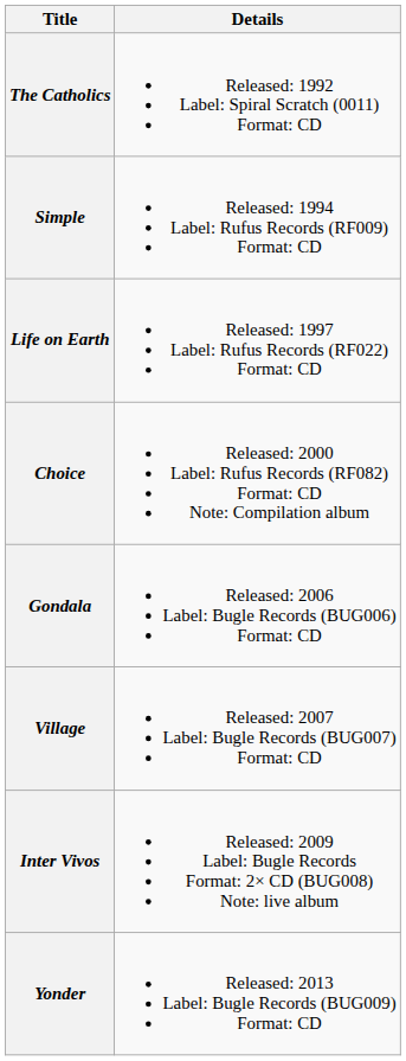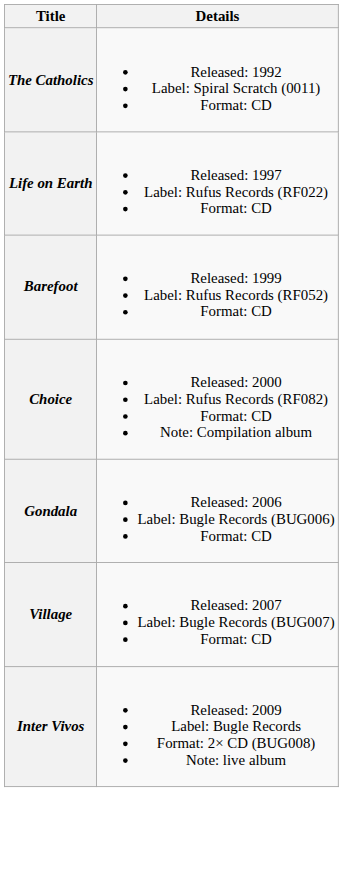- row: Simple | Released: 1994 Label: Rufus Records (RF009) Format: CD
+ row: Barefoot | Released: 1999 Label: Rufus Records (RF052) Format: CD
- row: Yonder | Released: 2013 Label: Bugle Records (BUG009) Format: CD
